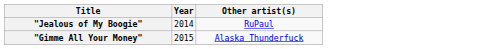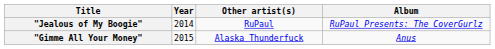+ column: Album | RuPaul Presents: The CoverGurlz | Anus
